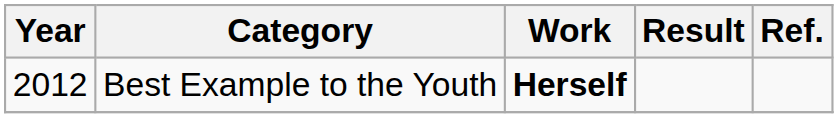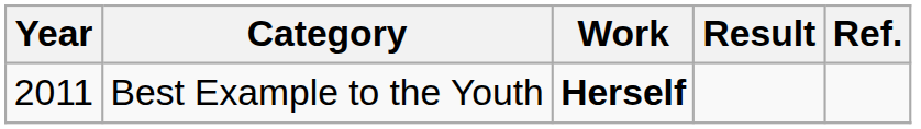Best Example to the Youth | Year: 2012 -> 2011
